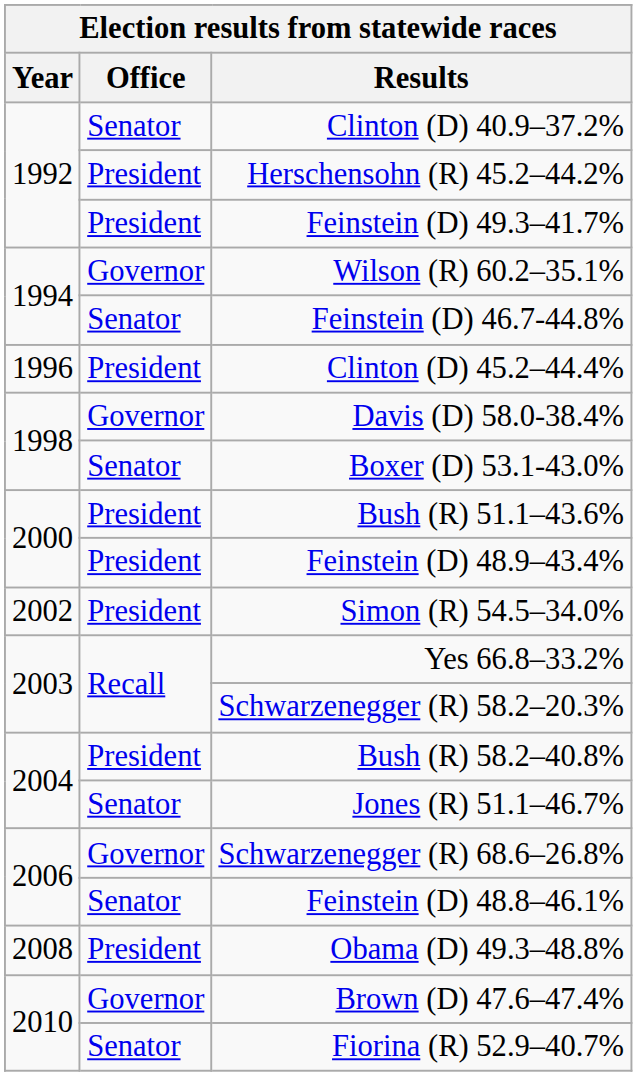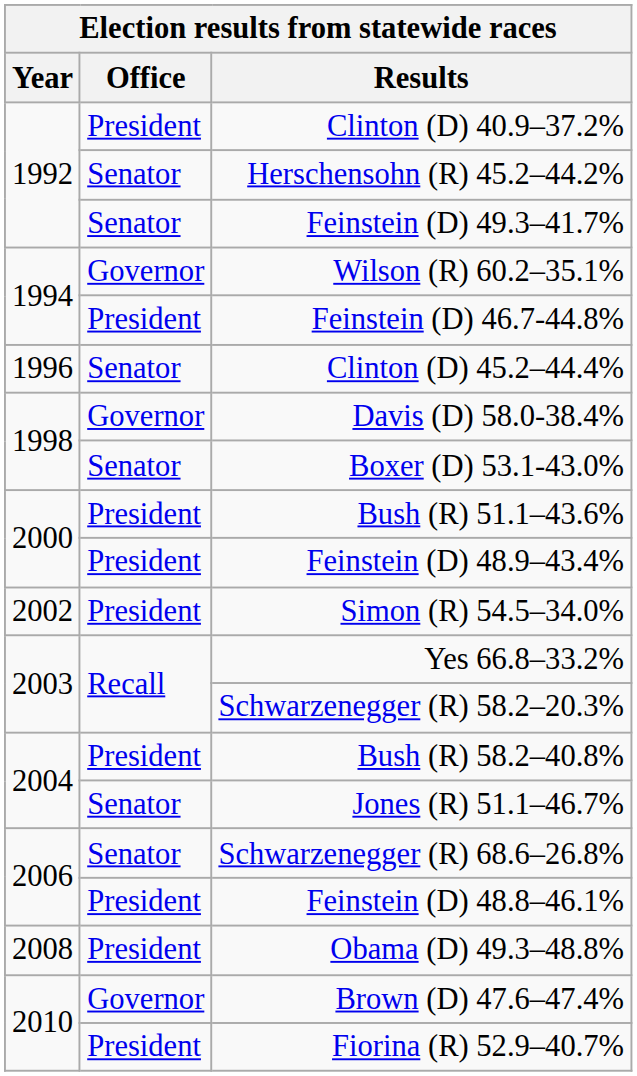Clinton (D) 40.9–37.2% | Office: Senator -> President
Herschensohn (R) 45.2–44.2% | Office: President -> Senator
Feinstein (D) 49.3–41.7% | Office: President -> Senator
Feinstein (D) 46.7-44.8% | Office: Senator -> President
Clinton (D) 45.2–44.4% | Office: President -> Senator
Schwarzenegger (R) 68.6–26.8% | Office: Governor -> Senator
Feinstein (D) 48.8–46.1% | Office: Senator -> President
Fiorina (R) 52.9–40.7% | Office: Senator -> President
